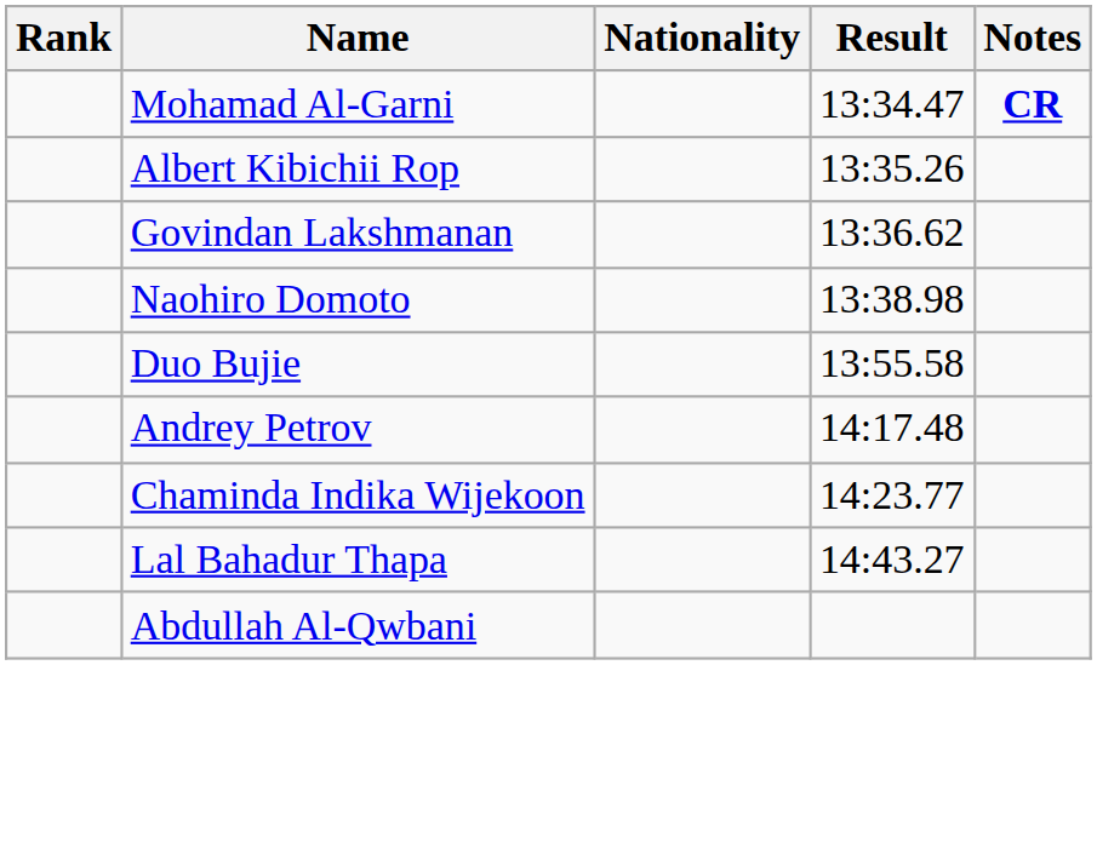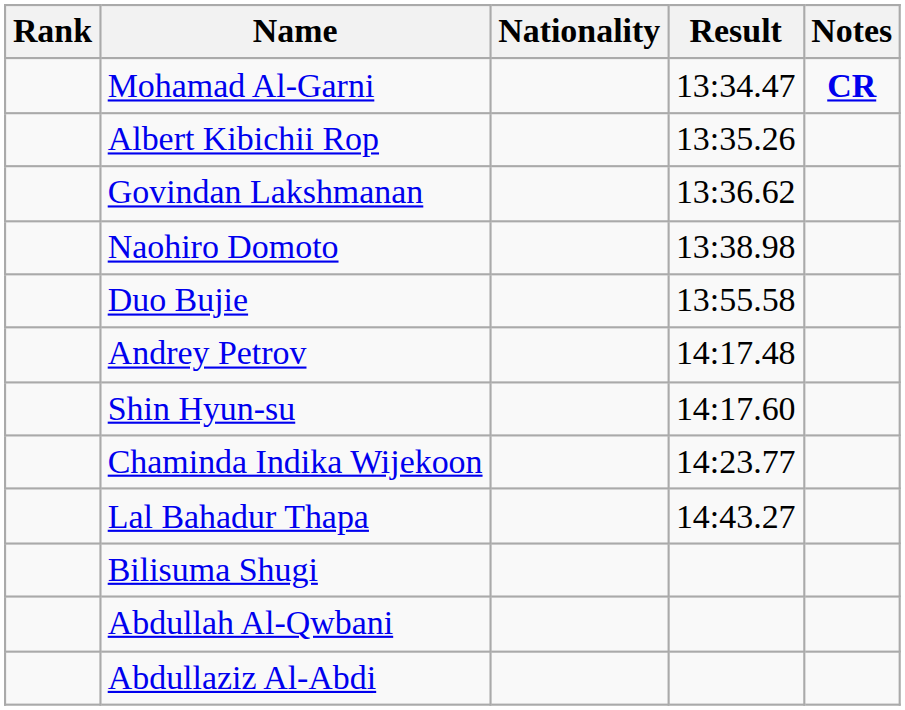+ row: Shin Hyun-su | 14:17.60
+ row: Bilisuma Shugi
+ row: Abdullaziz Al-Abdi
